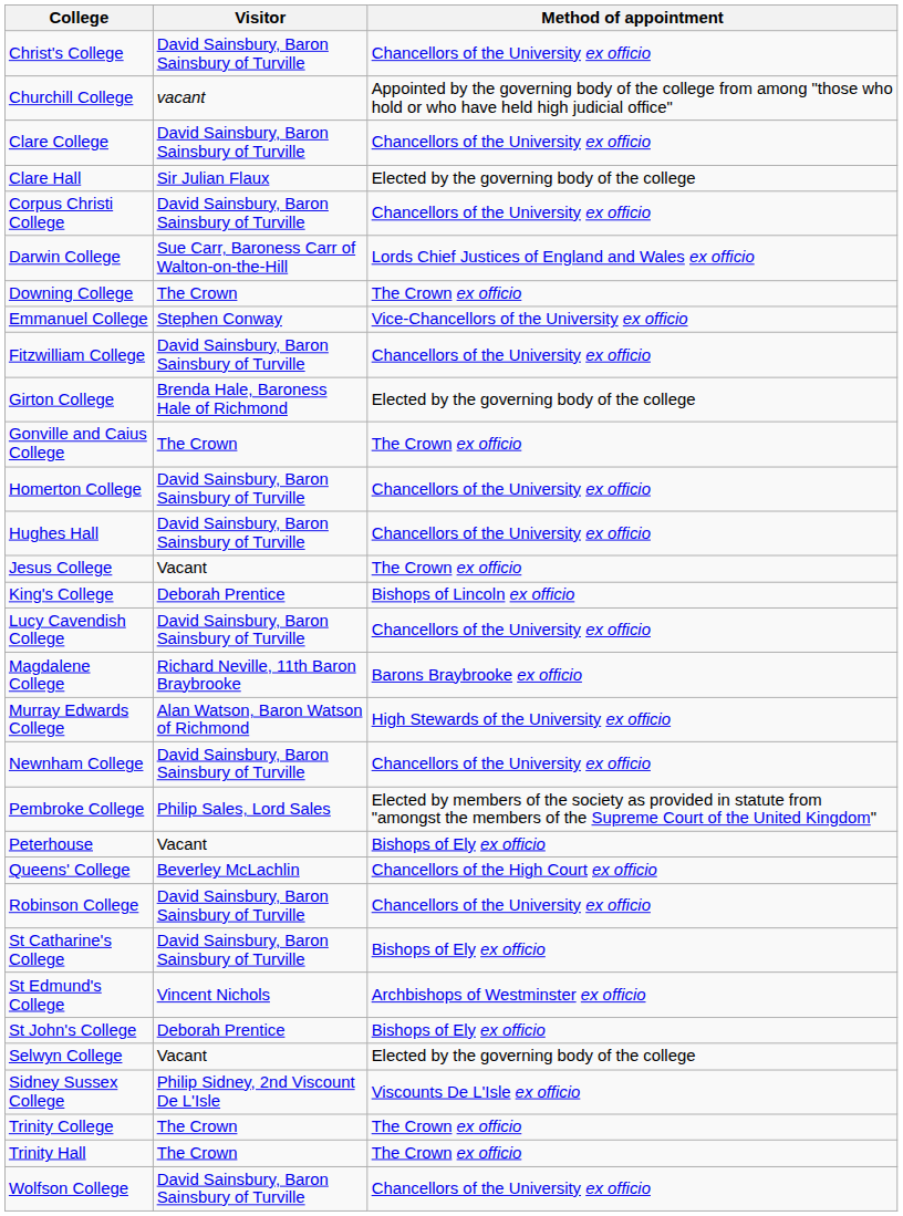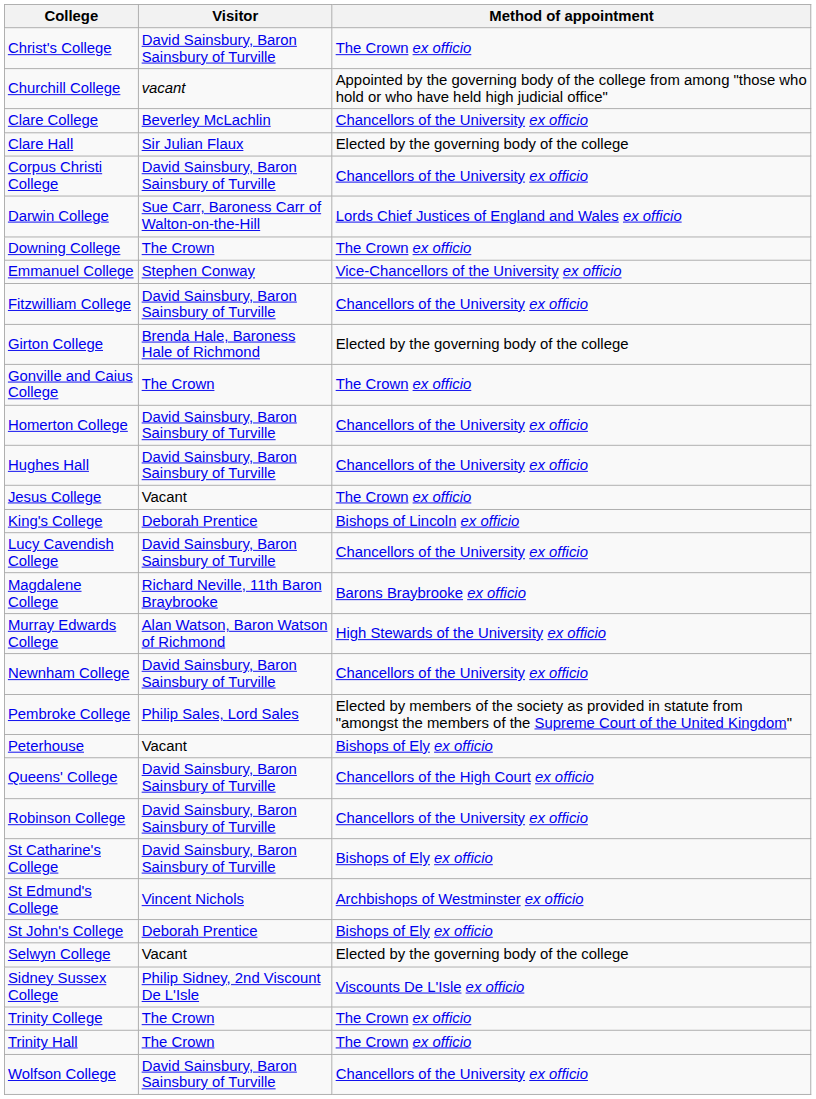Christ's College | Method of appointment: Chancellors of the University ex officio -> The Crown ex officio
Clare College | Visitor: David Sainsbury, Baron Sainsbury of Turville -> Beverley McLachlin
Queens' College | Visitor: Beverley McLachlin -> David Sainsbury, Baron Sainsbury of Turville
